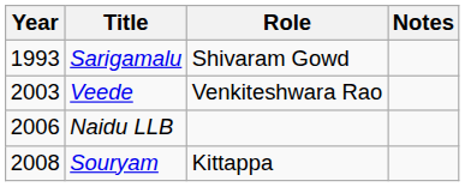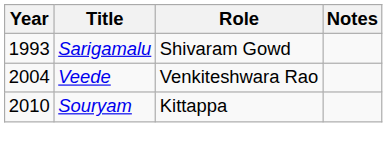Veede | Year: 2003 -> 2004
- row: 2006 | Naidu LLB
Souryam | Year: 2008 -> 2010
